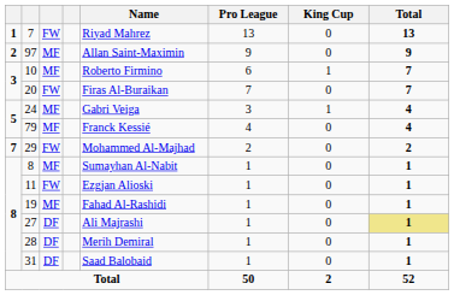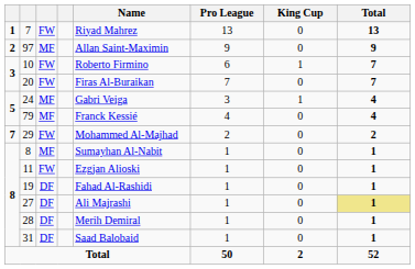10 | column 3: MF -> FW
19 | column 3: MF -> DF
